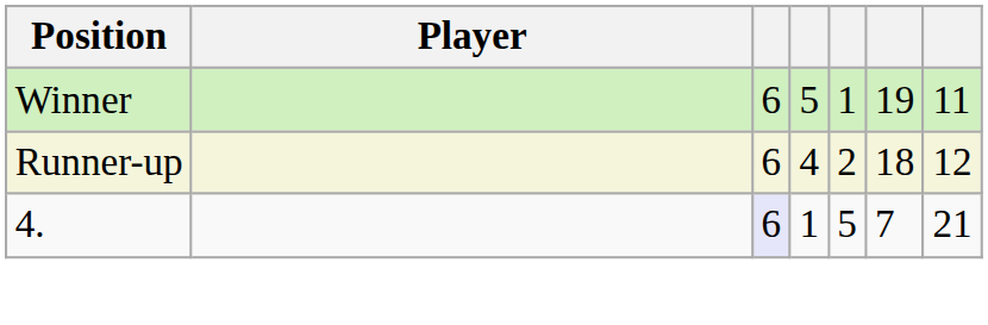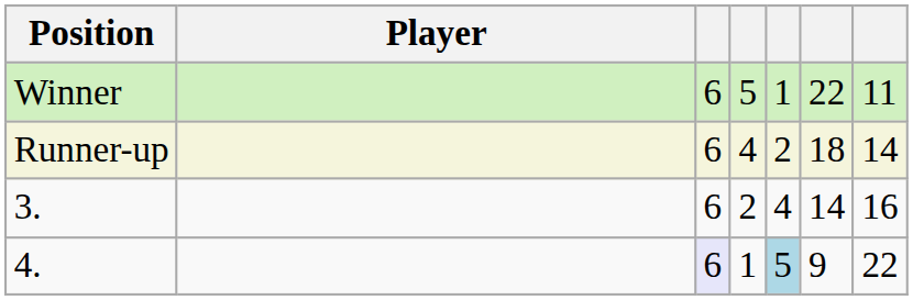Winner | column 6: 19 -> 22
Runner-up | column 7: 12 -> 14
+ row: 3. | 6 | 2 | 4 | 14 | 16
4. | column 5: no background -> lightblue background
4. | column 6: 7 -> 9
4. | column 7: 21 -> 22
